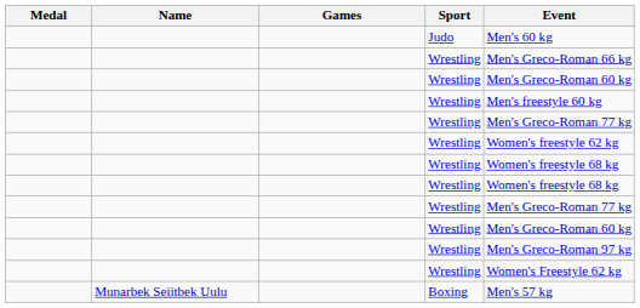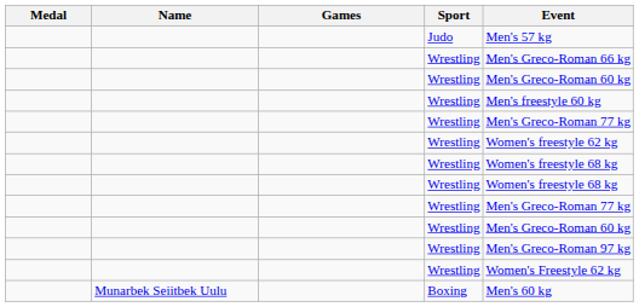Judo | Event: Men's 60 kg -> Men's 57 kg
Boxing | Event: Men's 57 kg -> Men's 60 kg
